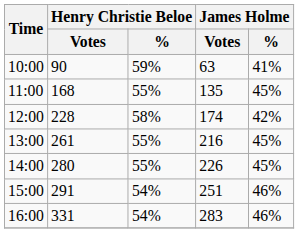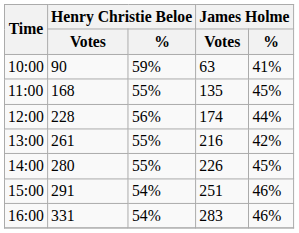12:00 | Henry Christie Beloe / %: 58% -> 56%
12:00 | James Holme / %: 42% -> 44%
13:00 | James Holme / %: 45% -> 42%
